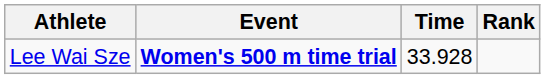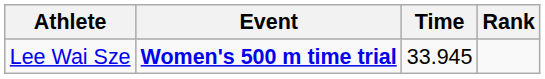Lee Wai Sze | Time: 33.928 -> 33.945
